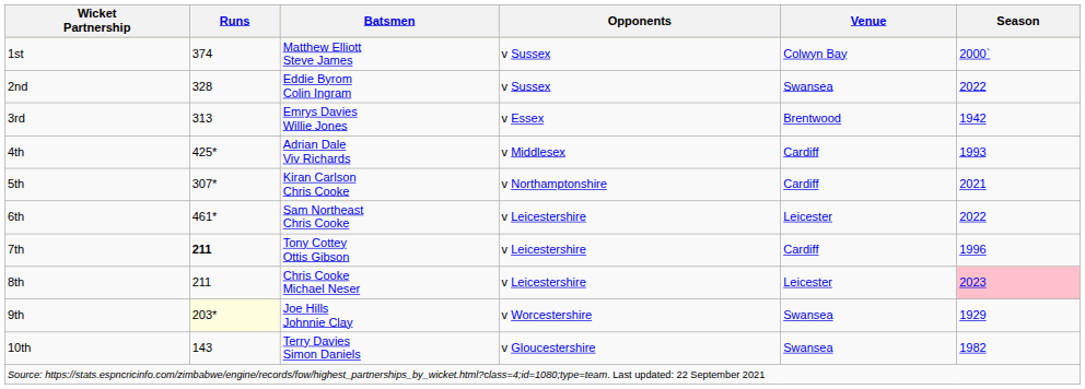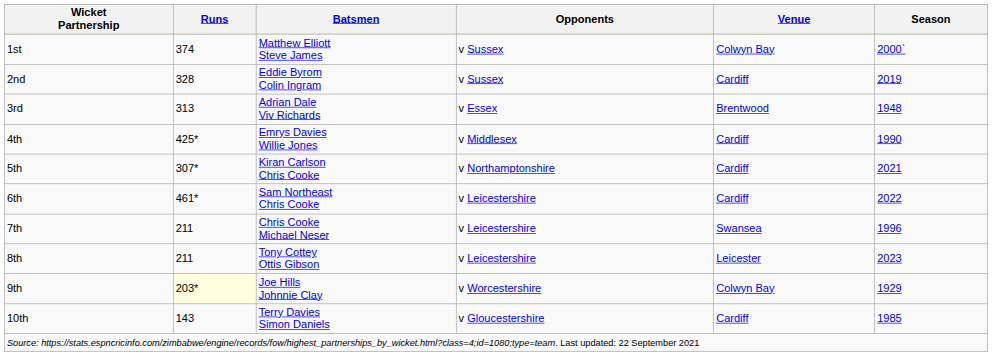2nd | Venue: Swansea -> Cardiff
2nd | Season: 2022 -> 2019
3rd | Batsmen: Emrys Davies Willie Jones -> Adrian Dale Viv Richards
3rd | Season: 1942 -> 1948
4th | Batsmen: Adrian Dale Viv Richards -> Emrys Davies Willie Jones
4th | Season: 1993 -> 1990
6th | Venue: Leicester -> Cardiff
7th | Runs: bold -> normal
7th | Batsmen: Tony Cottey Ottis Gibson -> Chris Cooke Michael Neser
7th | Venue: Cardiff -> Swansea
8th | Batsmen: Chris Cooke Michael Neser -> Tony Cottey Ottis Gibson
8th | Season: pink background -> no background
9th | Venue: Swansea -> Colwyn Bay
10th | Venue: Swansea -> Cardiff
10th | Season: 1982 -> 1985
